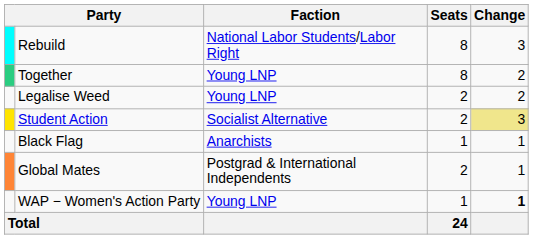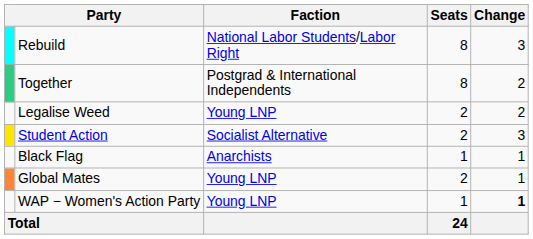Together | Faction: Young LNP -> Postgrad & International Independents
Student Action | Change: khaki background -> no background
Global Mates | Faction: Postgrad & International Independents -> Young LNP
